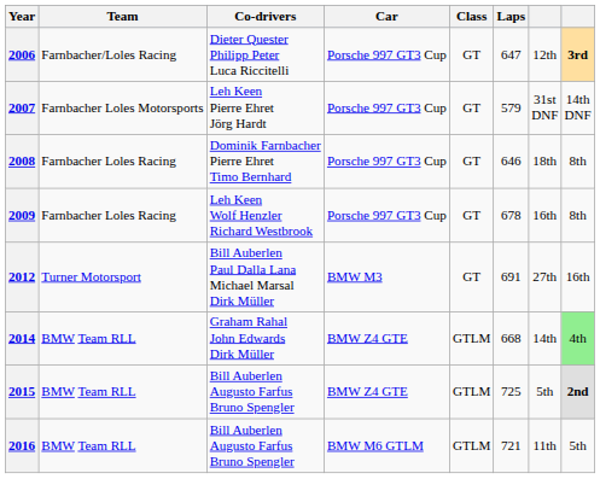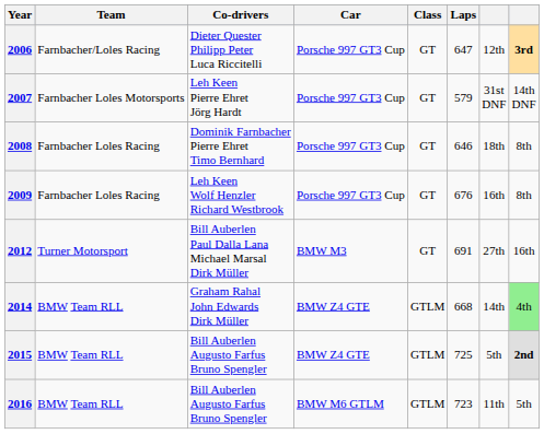2009 | Laps: 678 -> 676
2016 | Laps: 721 -> 723
